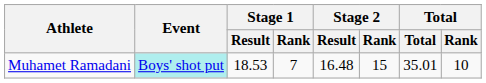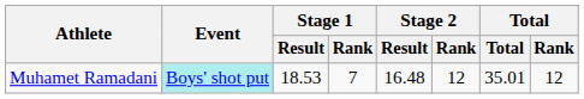Muhamet Ramadani | Stage 2 / Rank: 15 -> 12
Muhamet Ramadani | Total / Rank: 10 -> 12
